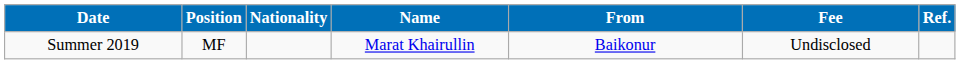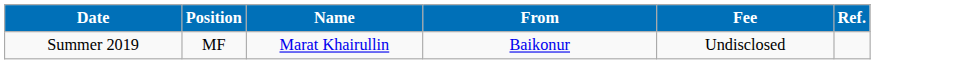- column: Nationality
